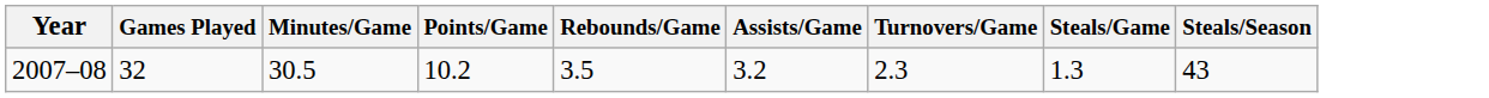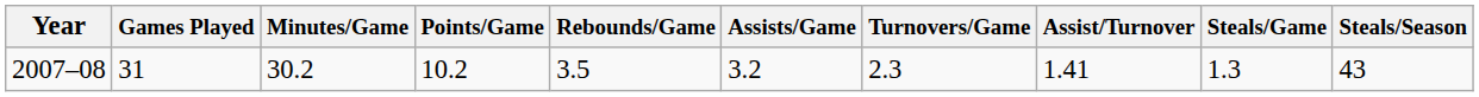+ column: Assist/Turnover | 1.41
2007–08 | Games Played: 32 -> 31
2007–08 | Minutes/Game: 30.5 -> 30.2
